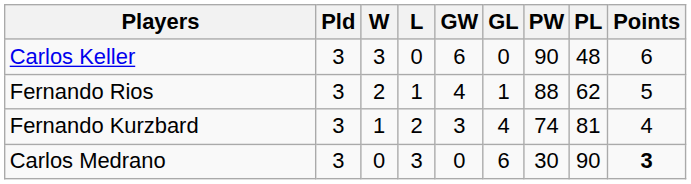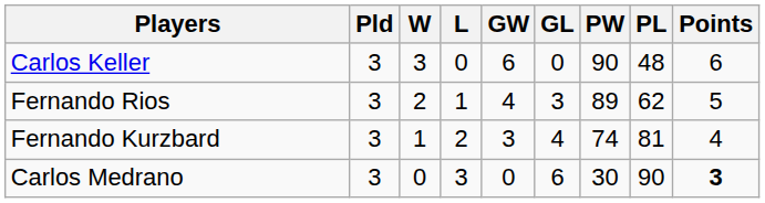Fernando Rios | GL: 1 -> 3
Fernando Rios | PW: 88 -> 89
